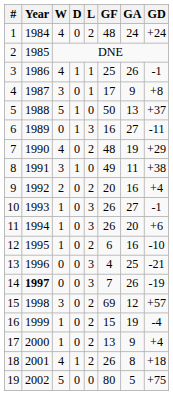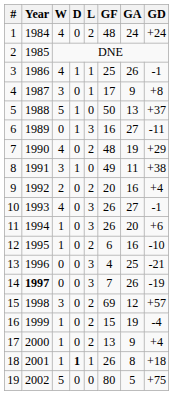10 | W: 1 -> 4
18 | W: 4 -> 1
18 | D: normal -> bold
18 | L: 2 -> 1
